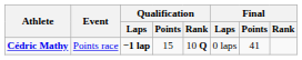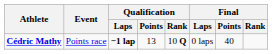Cédric Mathy | Qualification / Points: 15 -> 13
Cédric Mathy | Final / Points: 41 -> 40
